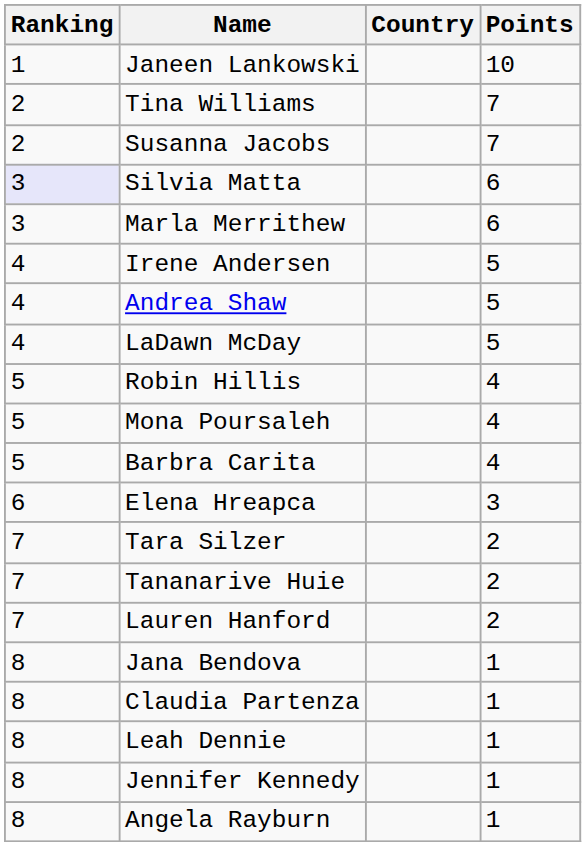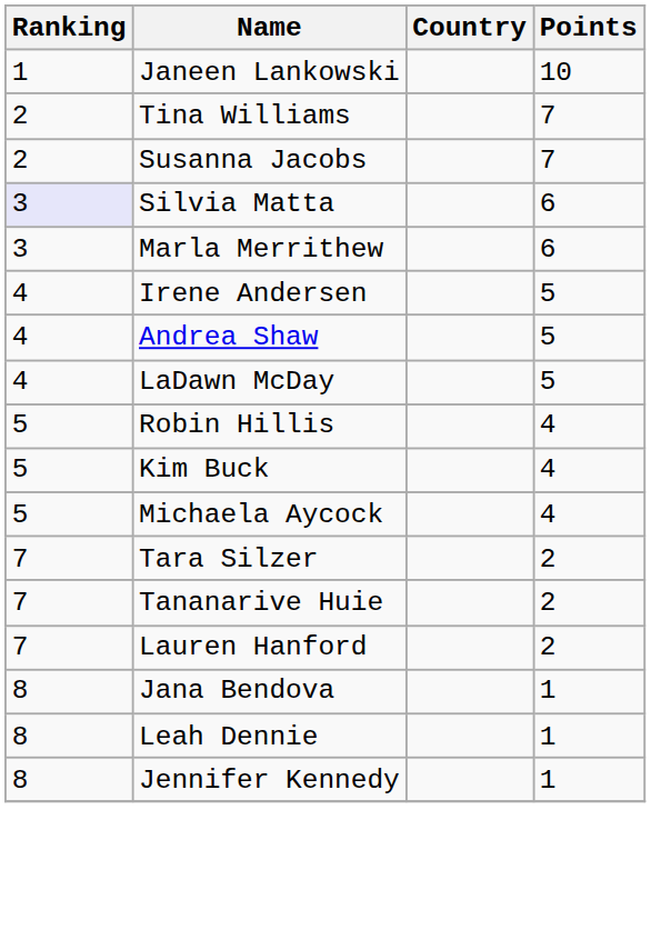+ row: 5 | Kim Buck | 4
- row: 5 | Mona Poursaleh | 4
- row: 5 | Barbra Carita | 4
+ row: 5 | Michaela Aycock | 4
- row: 6 | Elena Hreapca | 3
- row: 8 | Claudia Partenza | 1
- row: 8 | Angela Rayburn | 1
